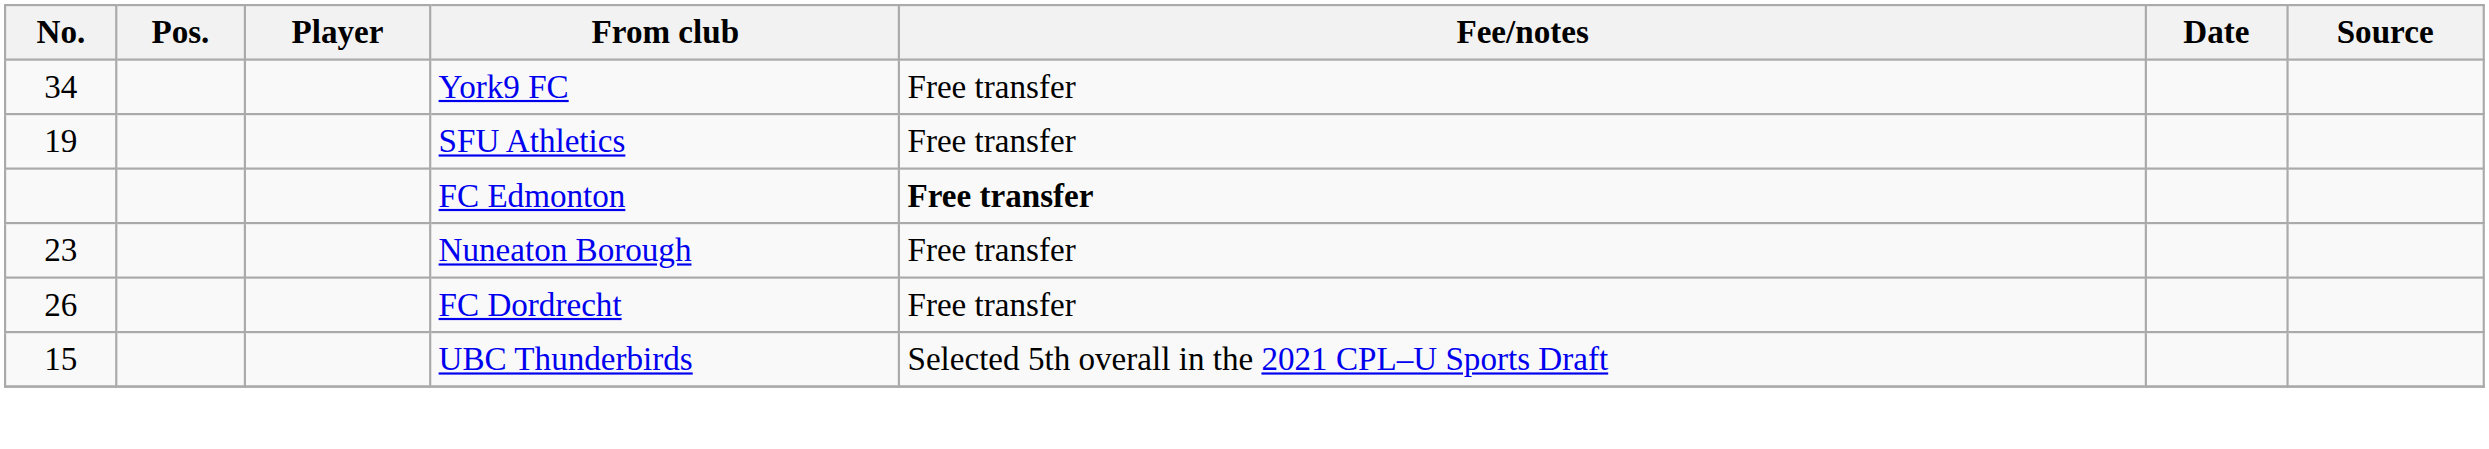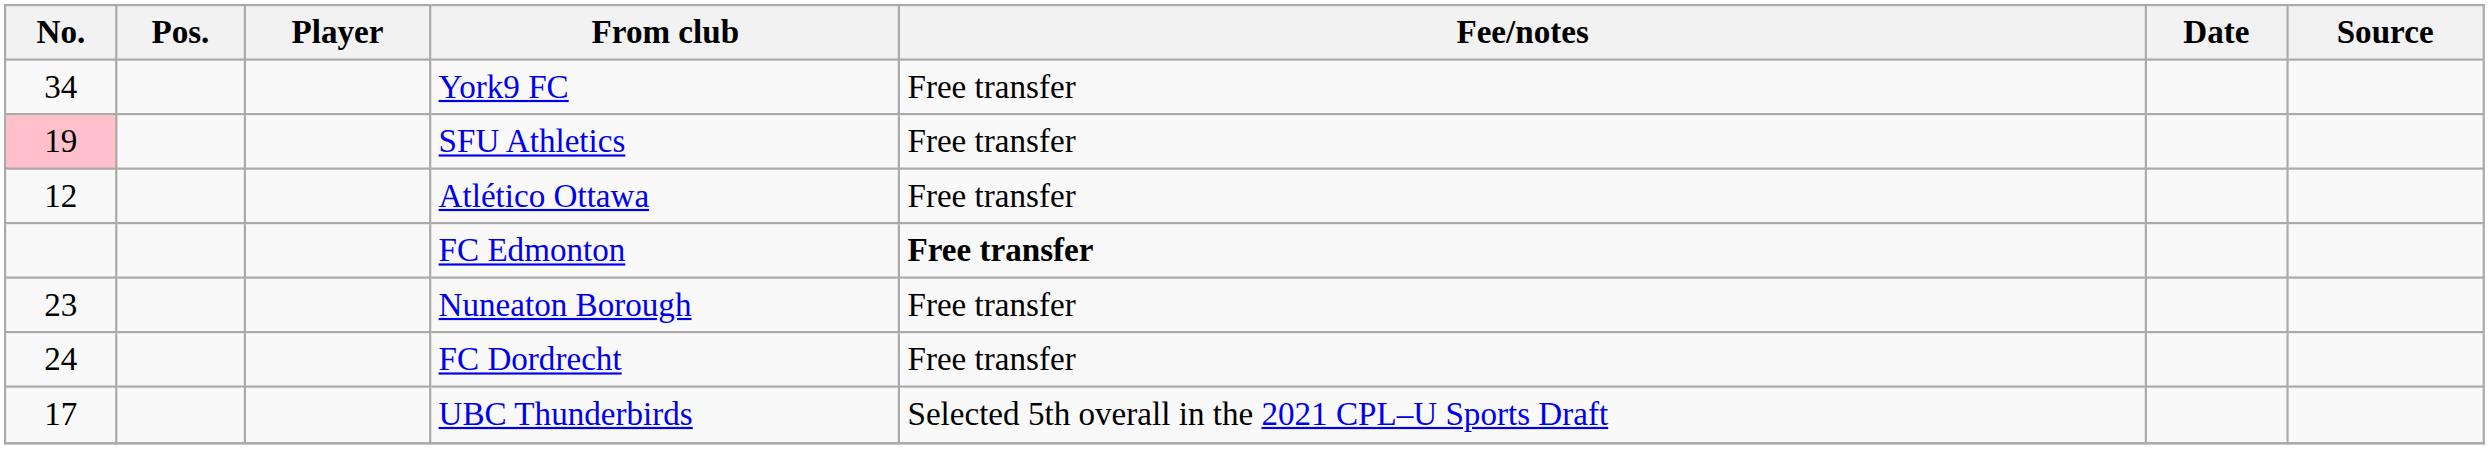SFU Athletics | No.: no background -> pink background
+ row: 12 | Atlético Ottawa | Free transfer
FC Dordrecht | No.: 26 -> 24
UBC Thunderbirds | No.: 15 -> 17
